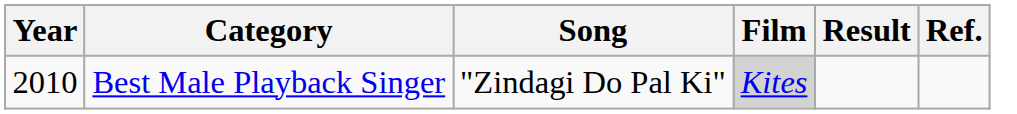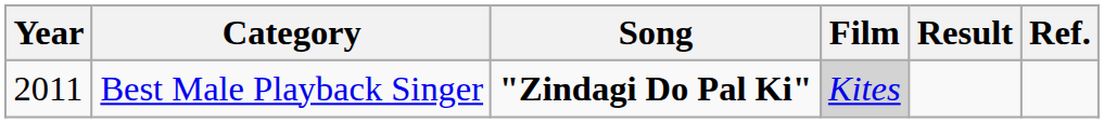Best Male Playback Singer | Year: 2010 -> 2011
Best Male Playback Singer | Song: normal -> bold
